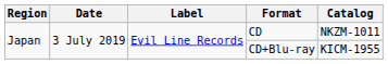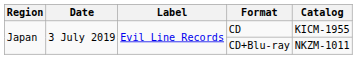CD | Catalog: NKZM-1011 -> KICM-1955
CD+Blu-ray | Catalog: KICM-1955 -> NKZM-1011
